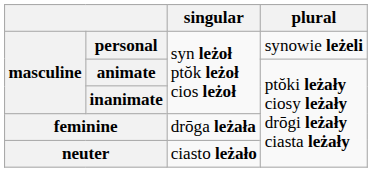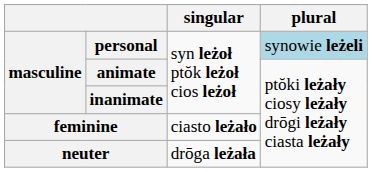personal | plural: no background -> lightblue background
feminine | singular: drōga leżała -> ciasto leżało
neuter | singular: ciasto leżało -> drōga leżała
